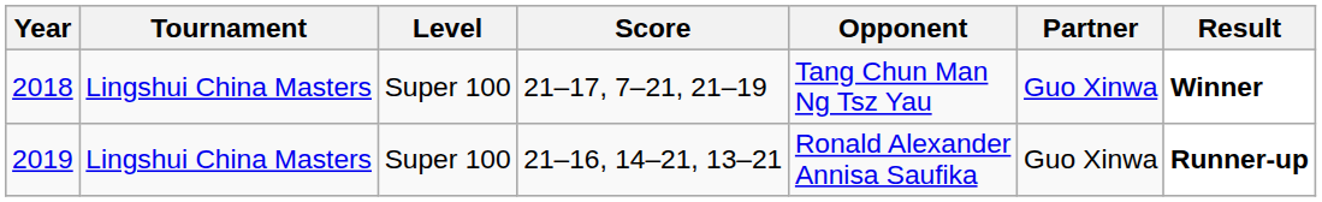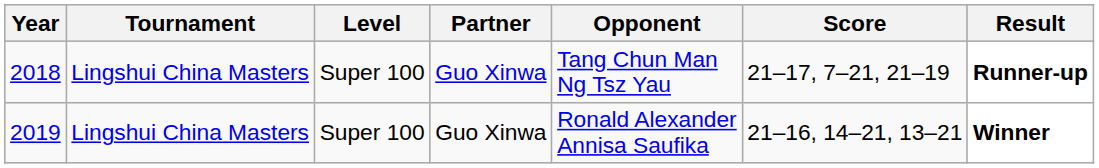columns swapped: Partner <-> Score
2018 | Result: Winner -> Runner-up
2019 | Result: Runner-up -> Winner
